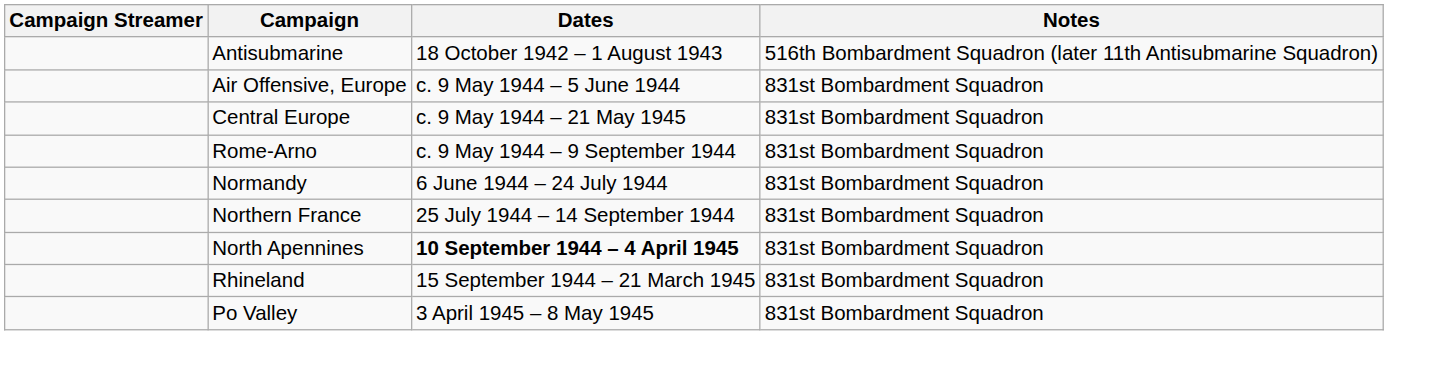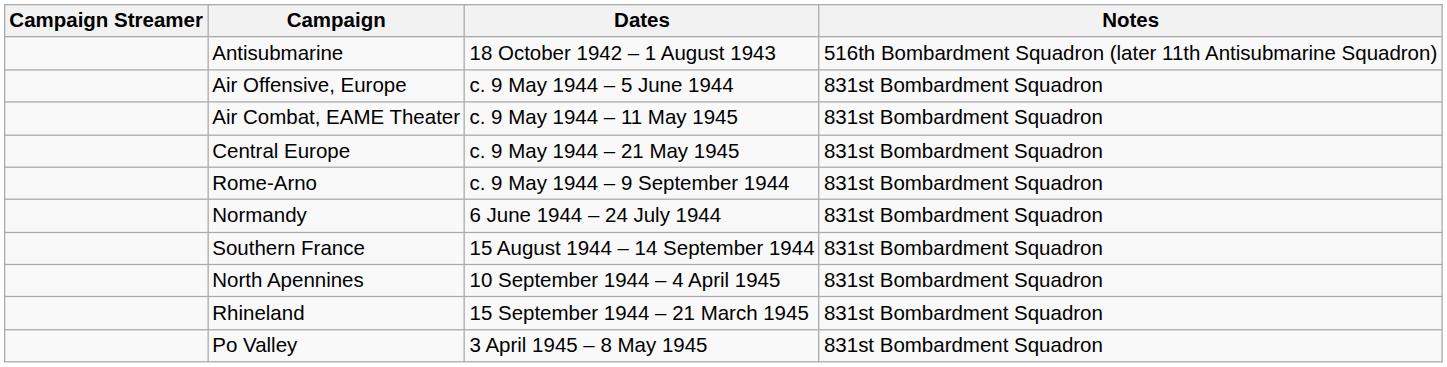+ row: Air Combat, EAME Theater | c. 9 May 1944 – 11 May 1945 | 831st Bombardment Squadron
- row: Northern France | 25 July 1944 – 14 September 1944 | 831st Bombardment Squadron
+ row: Southern France | 15 August 1944 – 14 September 1944 | 831st Bombardment Squadron
North Apennines | Dates: bold -> normal
